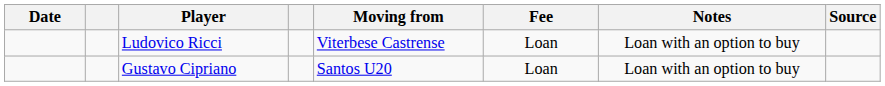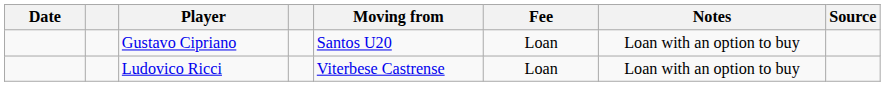rows swapped: Gustavo Cipriano <-> Ludovico Ricci
